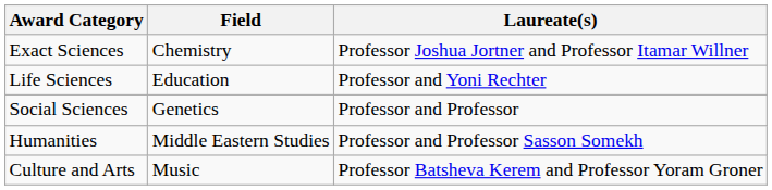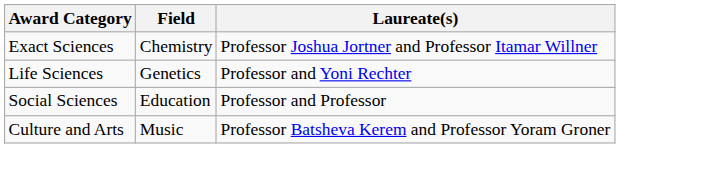Life Sciences | Field: Education -> Genetics
Social Sciences | Field: Genetics -> Education
- row: Humanities | Middle Eastern Studies | Professor and Professor Sasson Somekh
